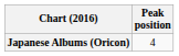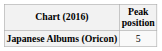Japanese Albums (Oricon) | Peak position: 4 -> 5
